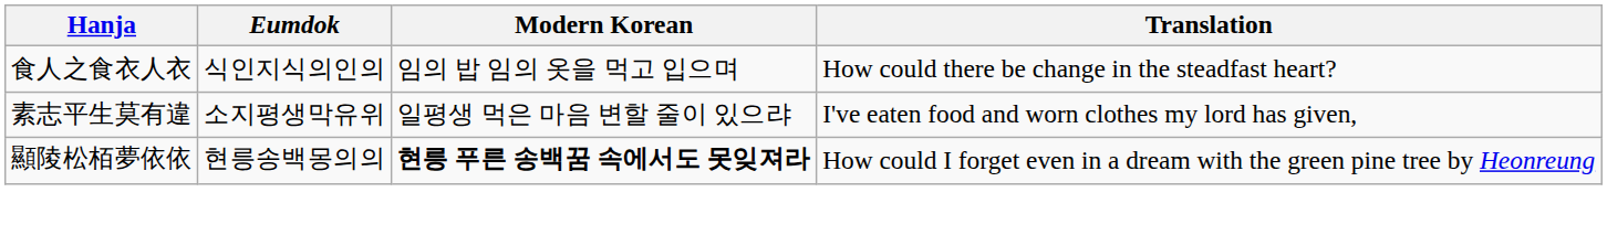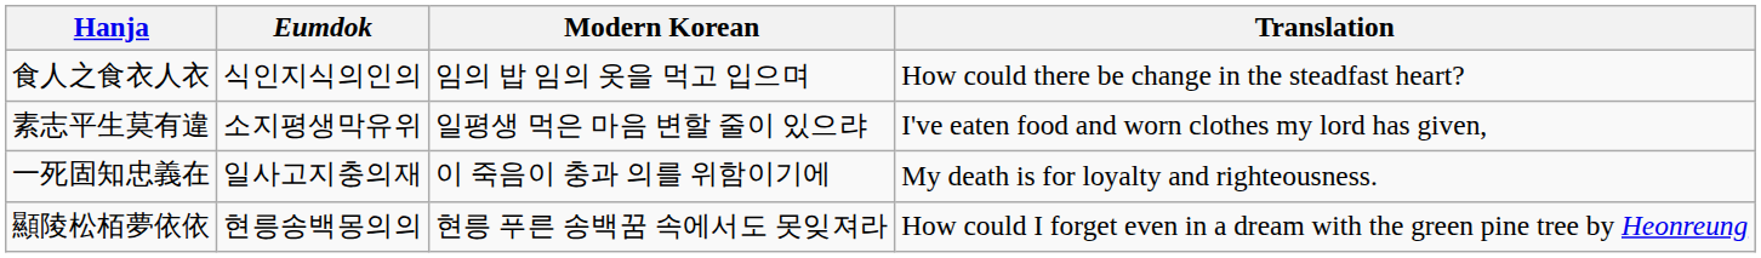+ row: 一死固知忠義在 | 일사고지충의재 | 이 죽음이 충과 의를 위함이기에 | My death is for loyalty and righteousness.
顯陵松栢夢依依 | Modern Korean: bold -> normal
